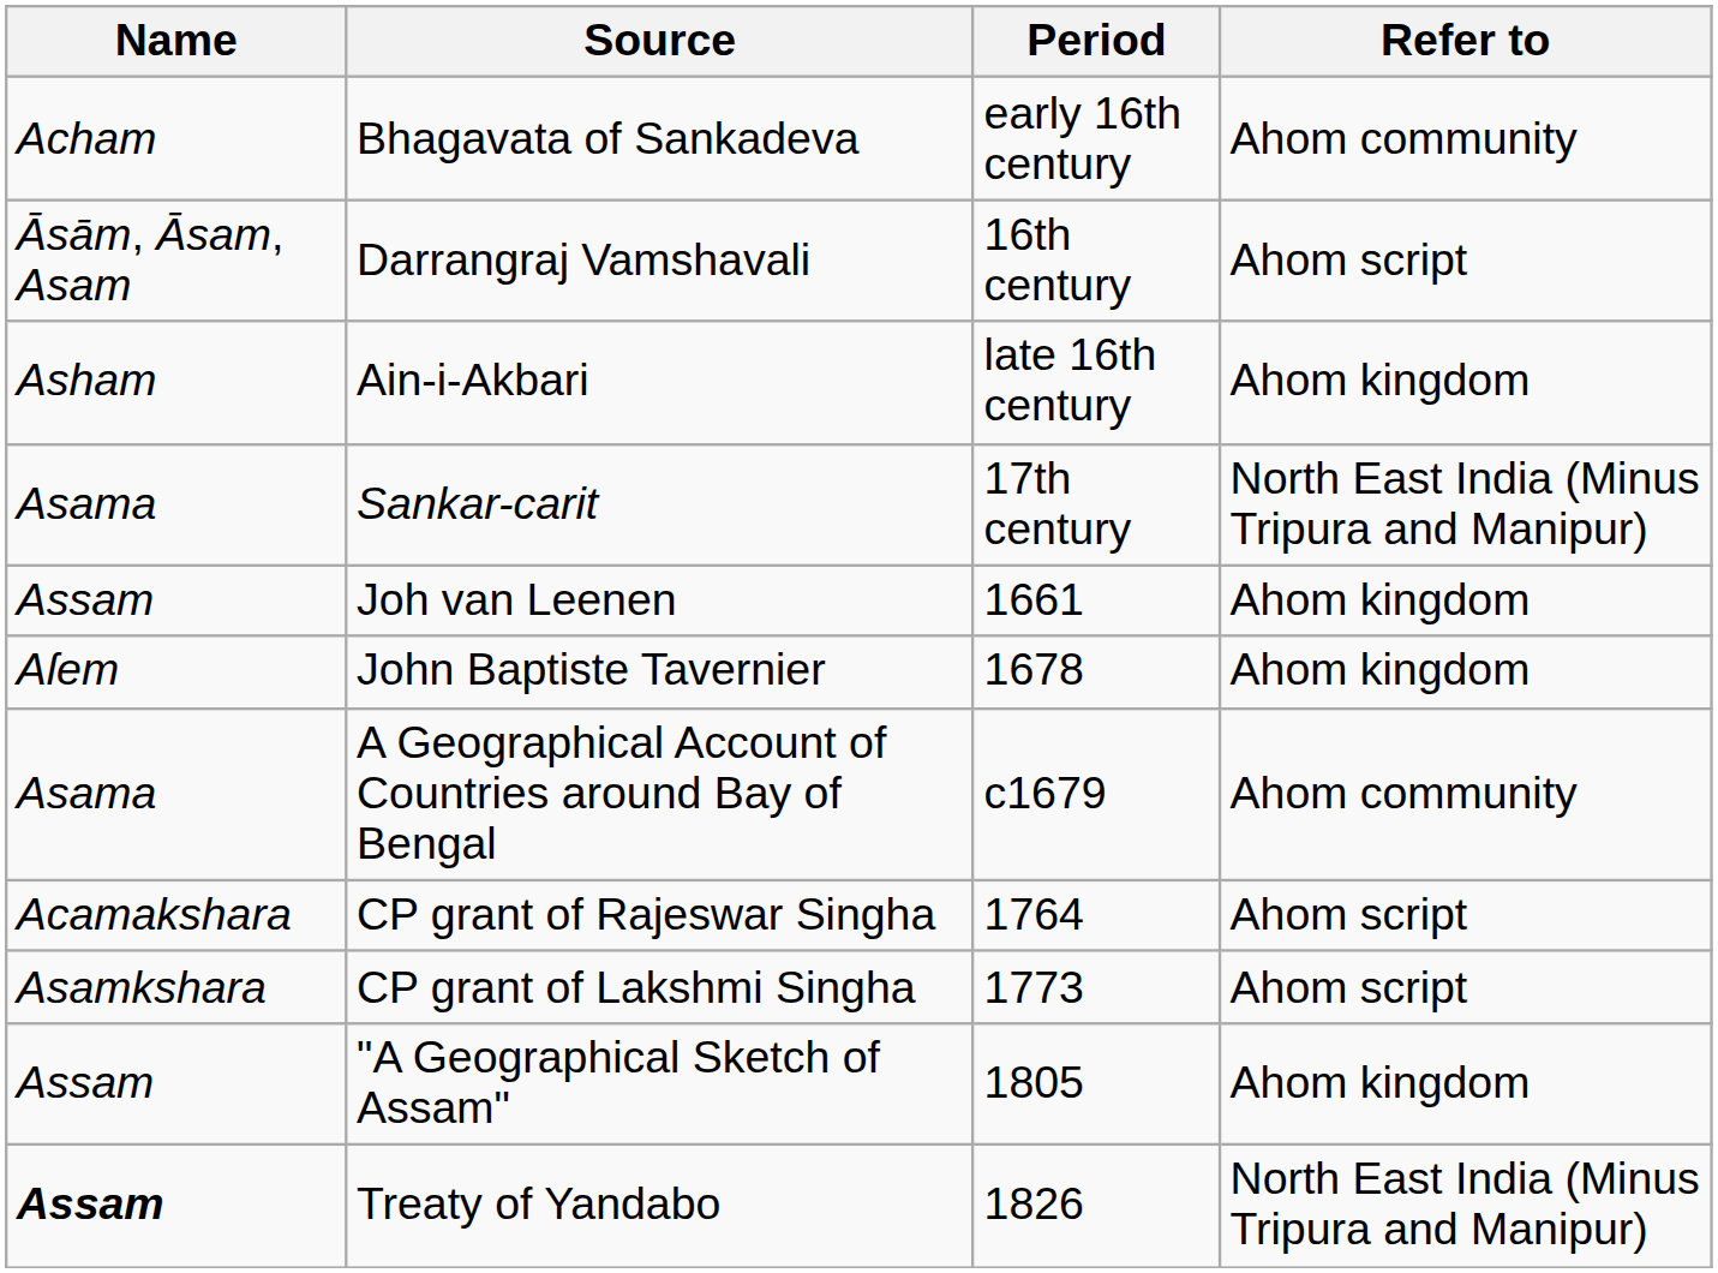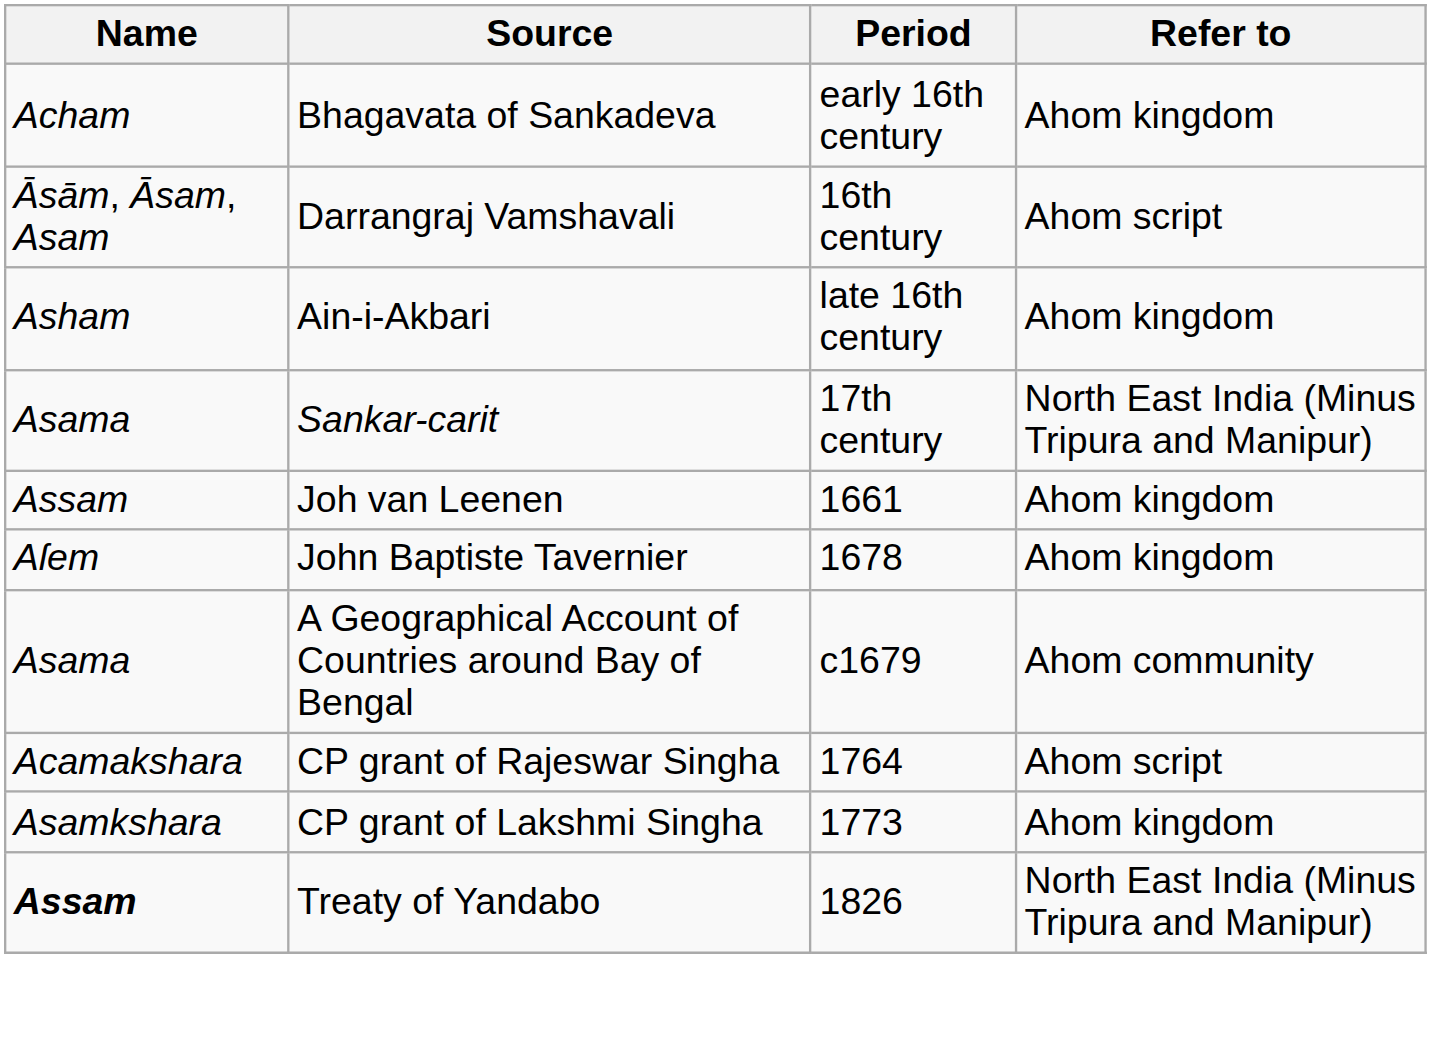Bhagavata of Sankadeva | Refer to: Ahom community -> Ahom kingdom
CP grant of Lakshmi Singha | Refer to: Ahom script -> Ahom kingdom
- row: Assam | "A Geographical Sketch of Assam" | 1805 | Ahom kingdom
